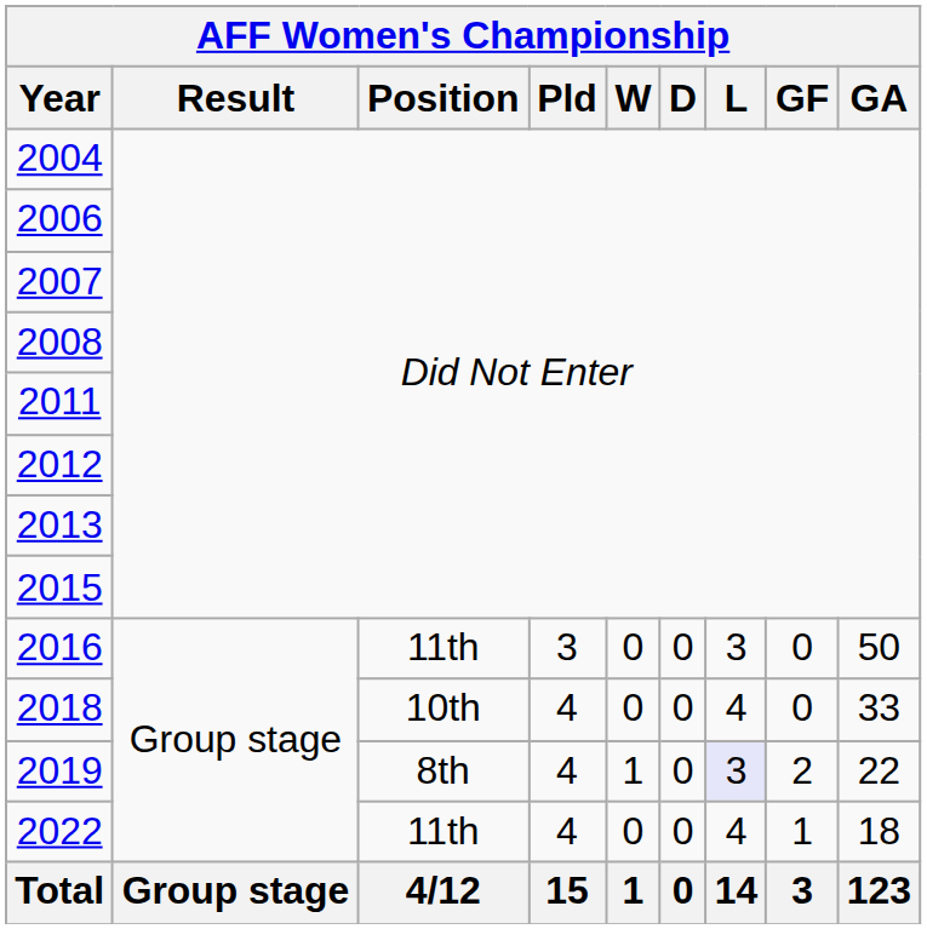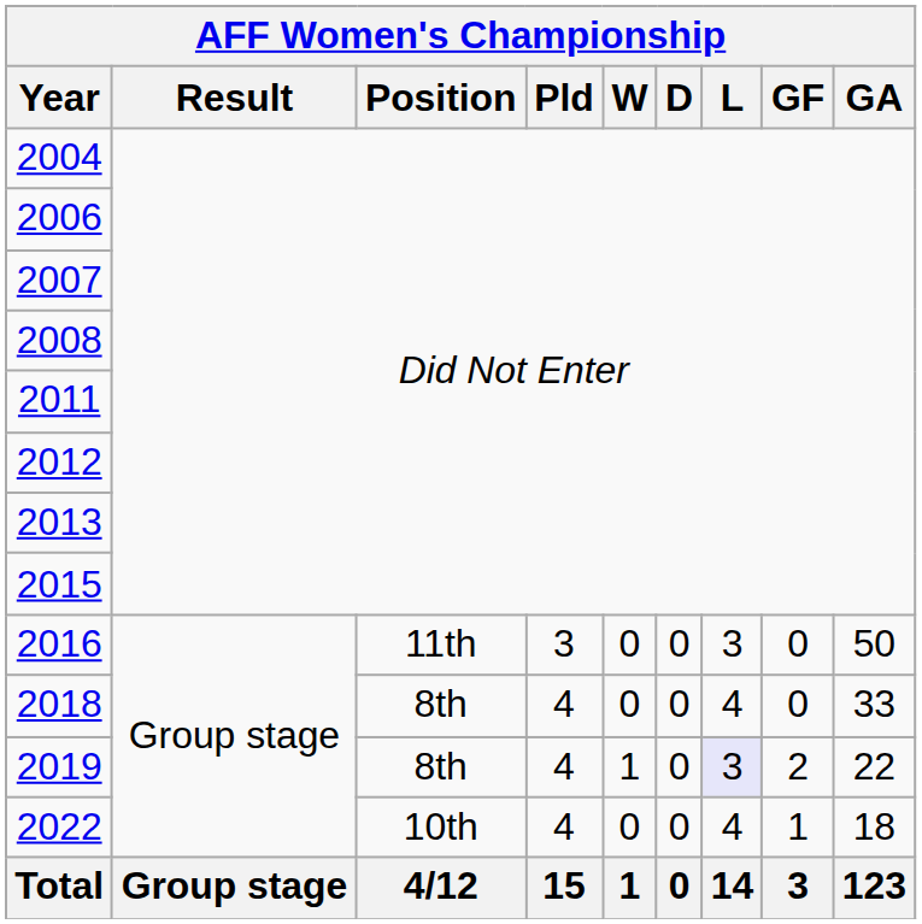2018 | Position: 10th -> 8th
2022 | Position: 11th -> 10th
